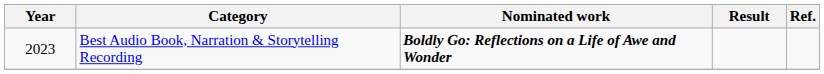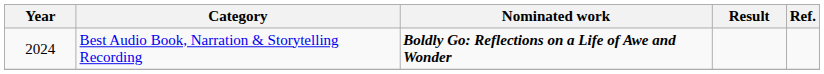Best Audio Book, Narration & Storytelling Recording | Year: 2023 -> 2024
